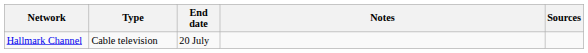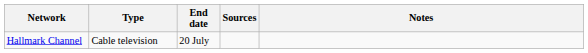columns swapped: Notes <-> Sources
